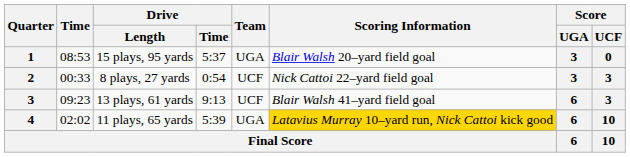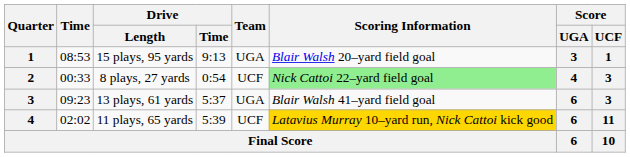15 plays, 95 yards | Drive / Time: 5:37 -> 9:13
15 plays, 95 yards | Score / UCF: 0 -> 1
8 plays, 27 yards | Scoring Information: no background -> lightgreen background
8 plays, 27 yards | Score / UGA: 3 -> 4
13 plays, 61 yards | Drive / Time: 9:13 -> 5:37
13 plays, 61 yards | Team: UCF -> UGA
11 plays, 65 yards | Team: UGA -> UCF
11 plays, 65 yards | Score / UCF: 10 -> 11
